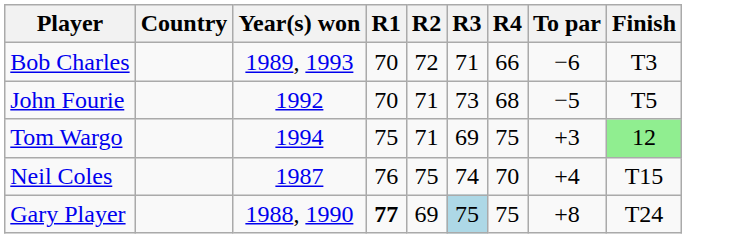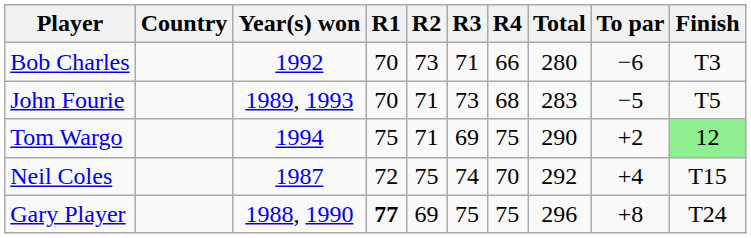+ column: Total | 280 | 283 | 290 | 292 | 296
Bob Charles | Year(s) won: 1989, 1993 -> 1992
Bob Charles | R2: 72 -> 73
John Fourie | Year(s) won: 1992 -> 1989, 1993
Tom Wargo | To par: +3 -> +2
Neil Coles | R1: 76 -> 72
Gary Player | R3: lightblue background -> no background
